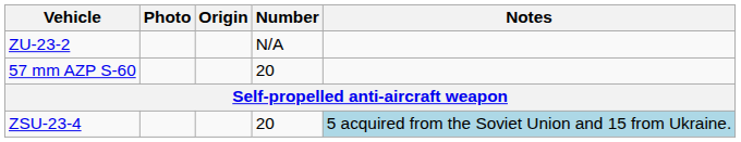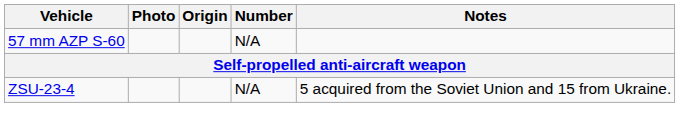- row: ZU-23-2 | N/A
57 mm AZP S-60 | Number: 20 -> N/A
ZSU-23-4 | Number: 20 -> N/A
ZSU-23-4 | Notes: lightblue background -> no background
